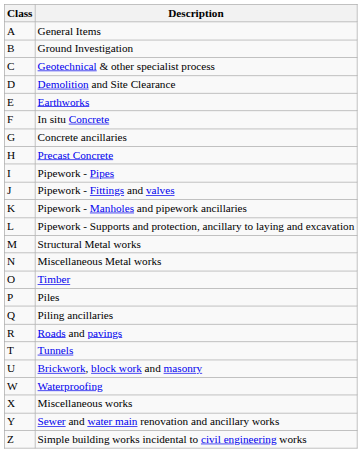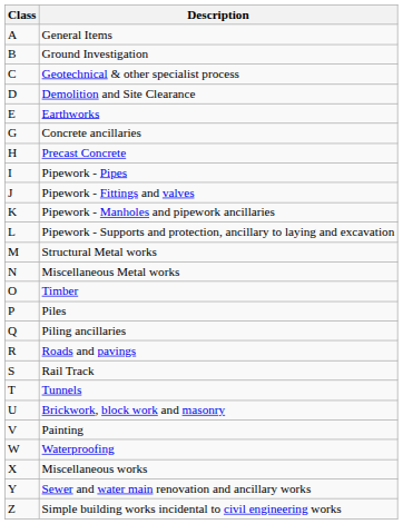- row: F | In situ Concrete
+ row: S | Rail Track
+ row: V | Painting
